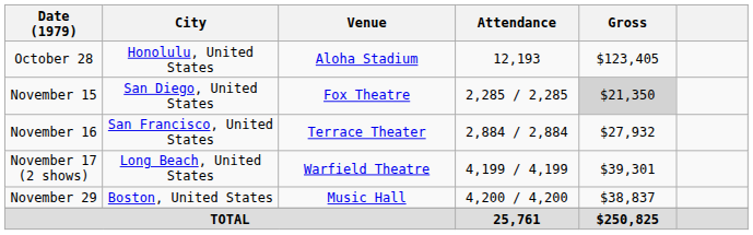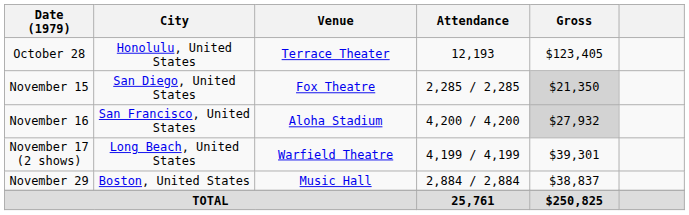October 28 | Venue: Aloha Stadium -> Terrace Theater
November 16 | Venue: Terrace Theater -> Aloha Stadium
November 16 | Attendance: 2,884 / 2,884 -> 4,200 / 4,200
November 16 | Gross: no background -> lightgrey background
November 29 | Attendance: 4,200 / 4,200 -> 2,884 / 2,884
